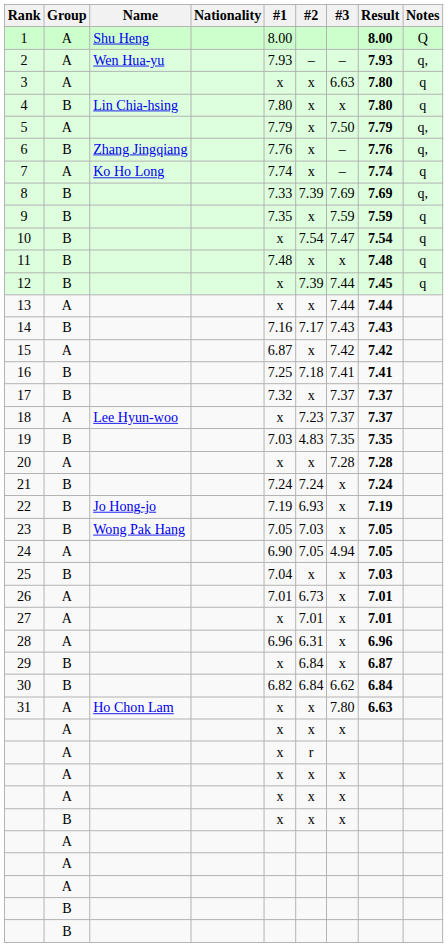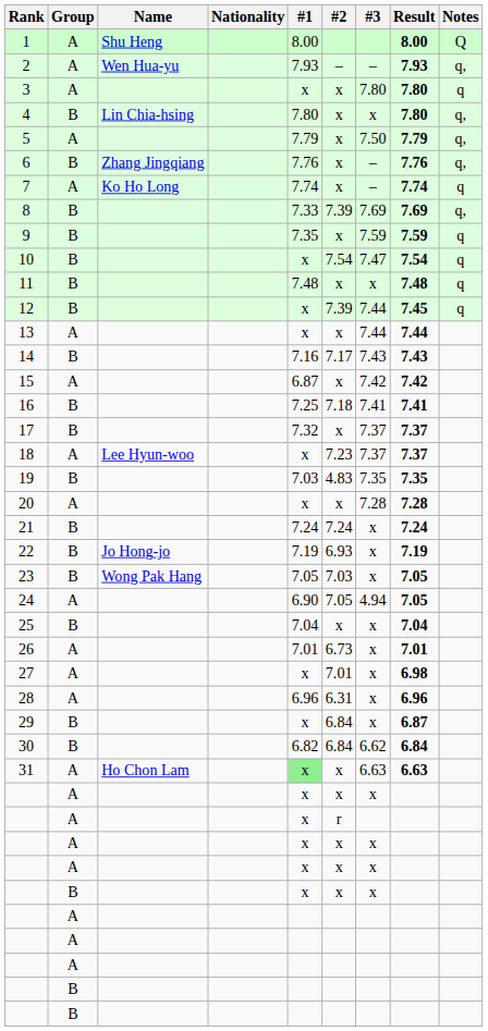3 | #3: 6.63 -> 7.80
4 | Notes: q -> q,
25 | Result: 7.03 -> 7.04
27 | Result: 7.01 -> 6.98
31 | #1: no background -> lightgreen background
31 | #3: 7.80 -> 6.63
